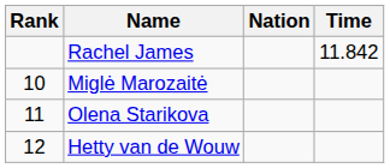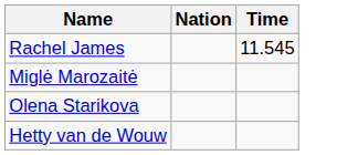- column: Rank | 10 | 11 | 12
Rachel James | Time: 11.842 -> 11.545
